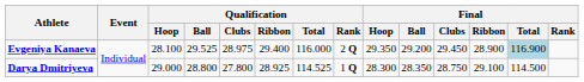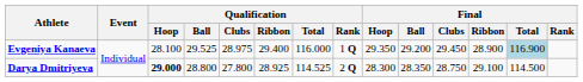Evgeniya Kanaeva | Qualification / Rank: 2 Q -> 1 Q
Darya Dmitriyeva | Qualification / Hoop: normal -> bold
Darya Dmitriyeva | Qualification / Rank: 1 Q -> 2 Q
